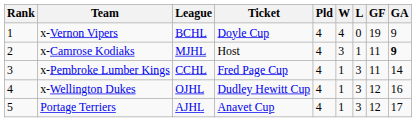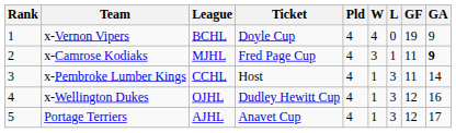x-Camrose Kodiaks | Ticket: Host -> Fred Page Cup
x-Pembroke Lumber Kings | Ticket: Fred Page Cup -> Host
